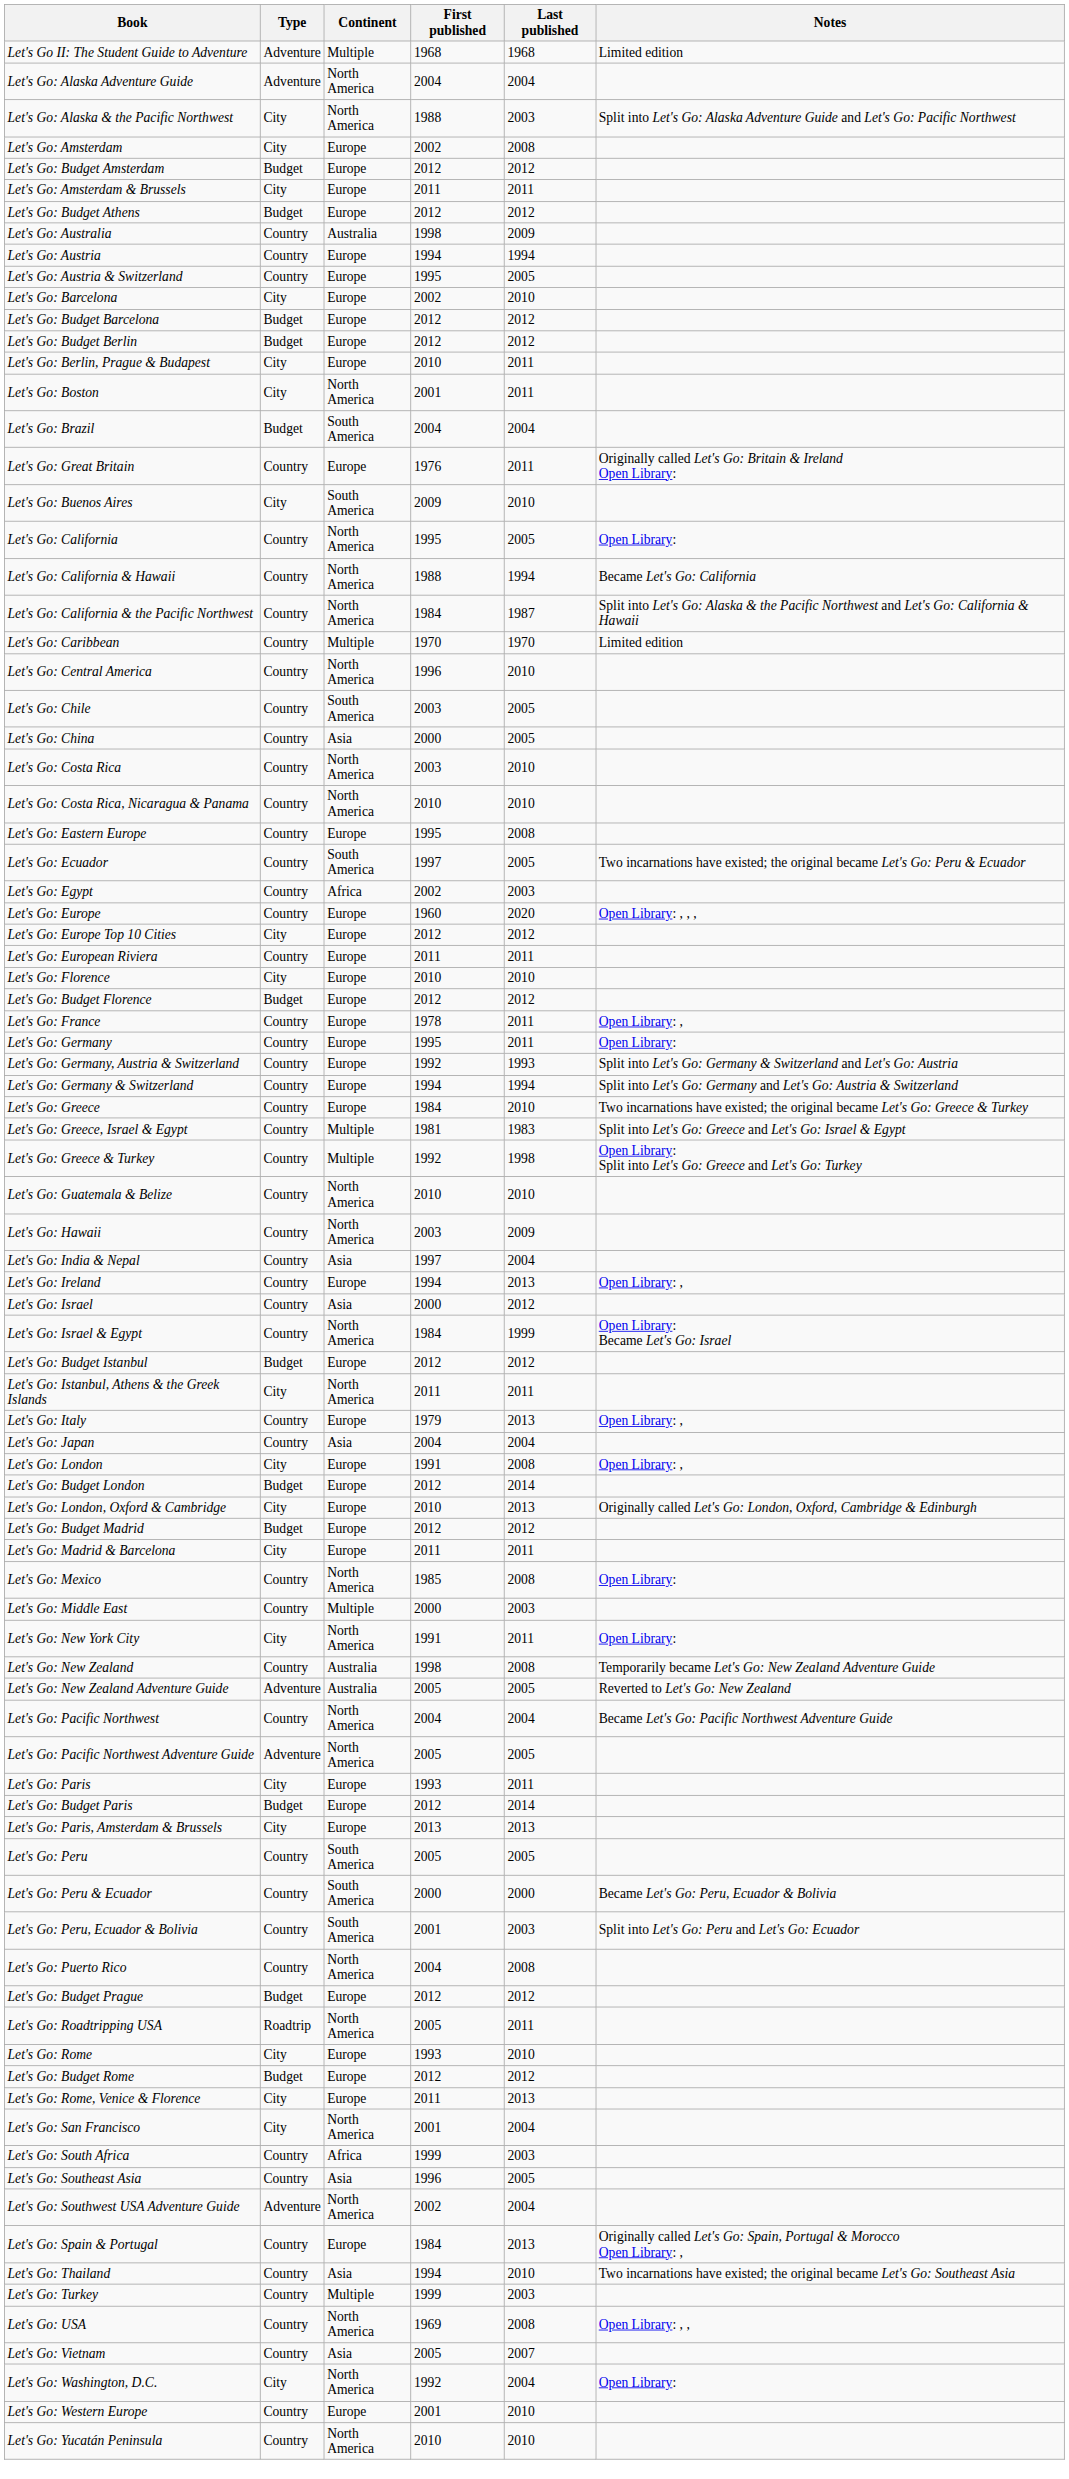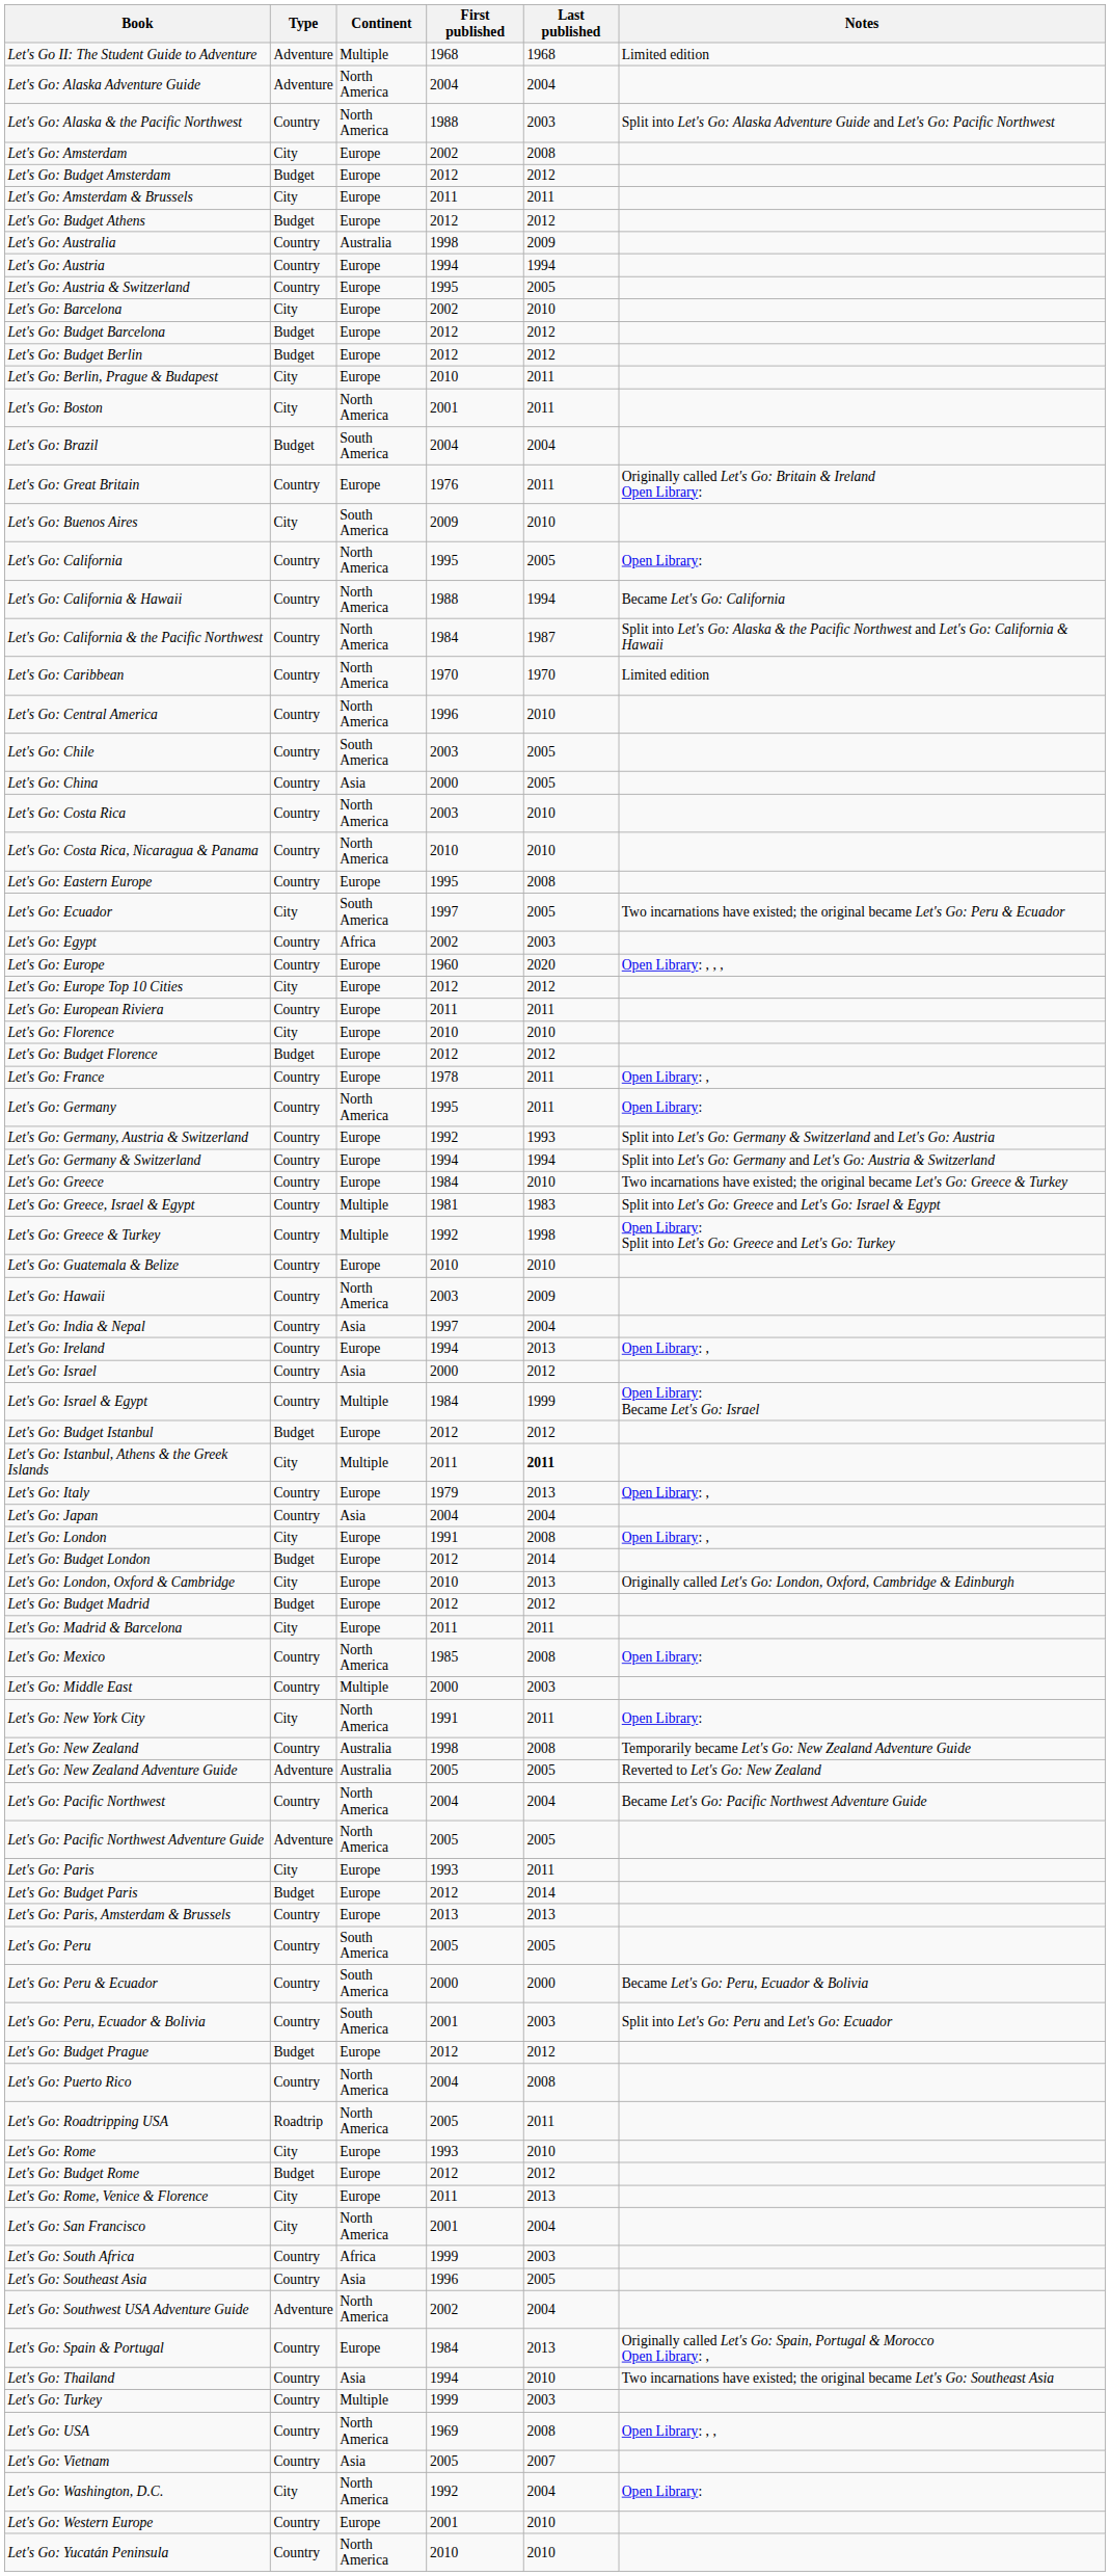Let's Go: Alaska & the Pacific Northwest | Type: City -> Country
Let's Go: Caribbean | Continent: Multiple -> North America
Let's Go: Ecuador | Type: Country -> City
Let's Go: Germany | Continent: Europe -> North America
Let's Go: Guatemala & Belize | Continent: North America -> Europe
Let's Go: Israel & Egypt | Continent: North America -> Multiple
Let's Go: Istanbul, Athens & the Greek Islands | Continent: North America -> Multiple
Let's Go: Istanbul, Athens & the Greek Islands | Last published: normal -> bold
Let's Go: Paris, Amsterdam & Brussels | Type: City -> Country
rows swapped: Let's Go: Budget Prague <-> Let's Go: Puerto Rico
